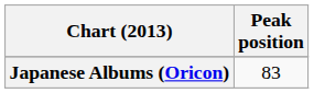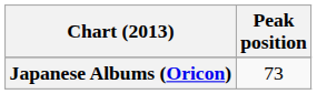Japanese Albums (Oricon) | Peak position: 83 -> 73
